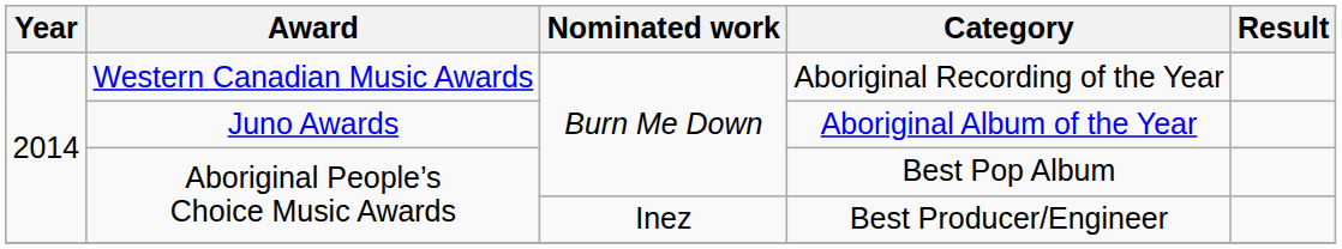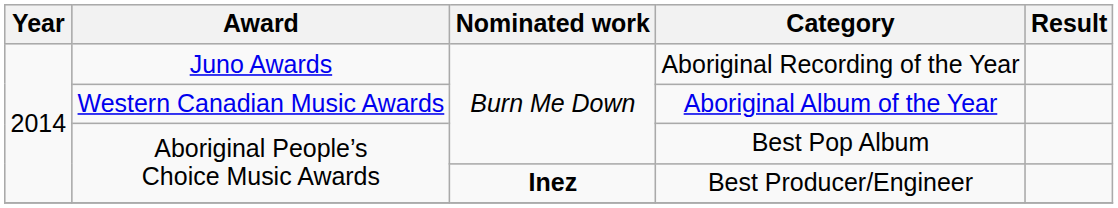Aboriginal Recording of the Year | Award: Western Canadian Music Awards -> Juno Awards
Aboriginal Album of the Year | Award: Juno Awards -> Western Canadian Music Awards
Best Producer/Engineer | Nominated work: normal -> bold
